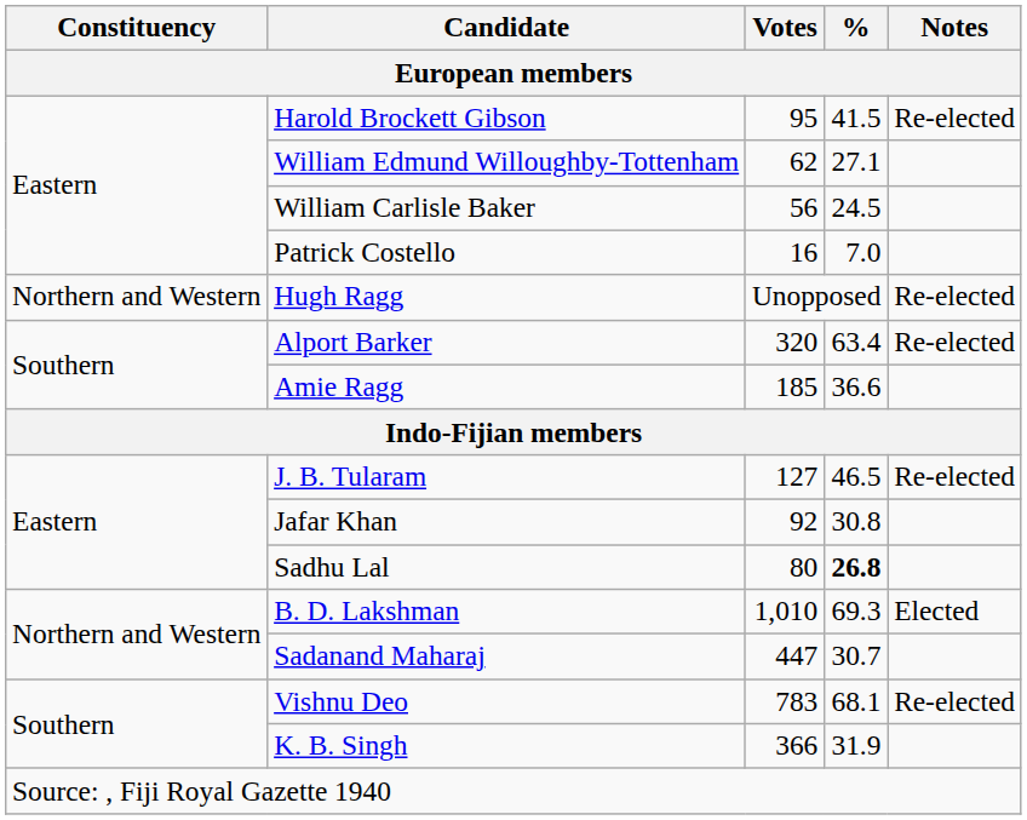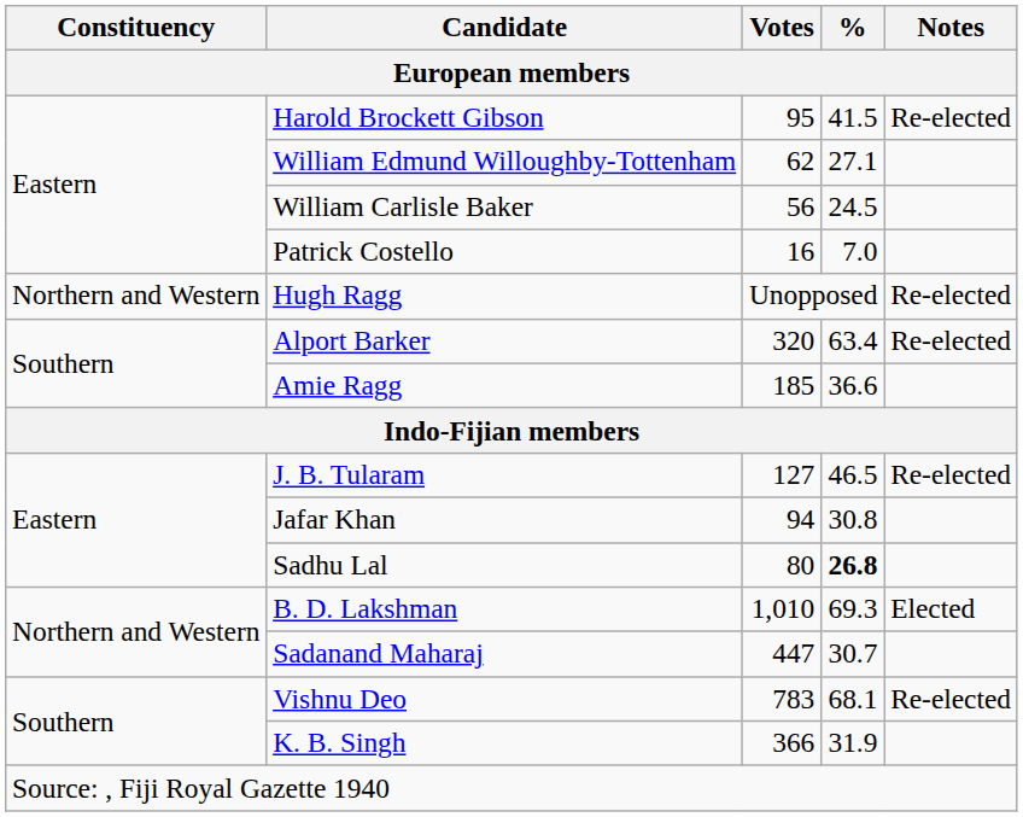Jafar Khan | Votes: 92 -> 94
